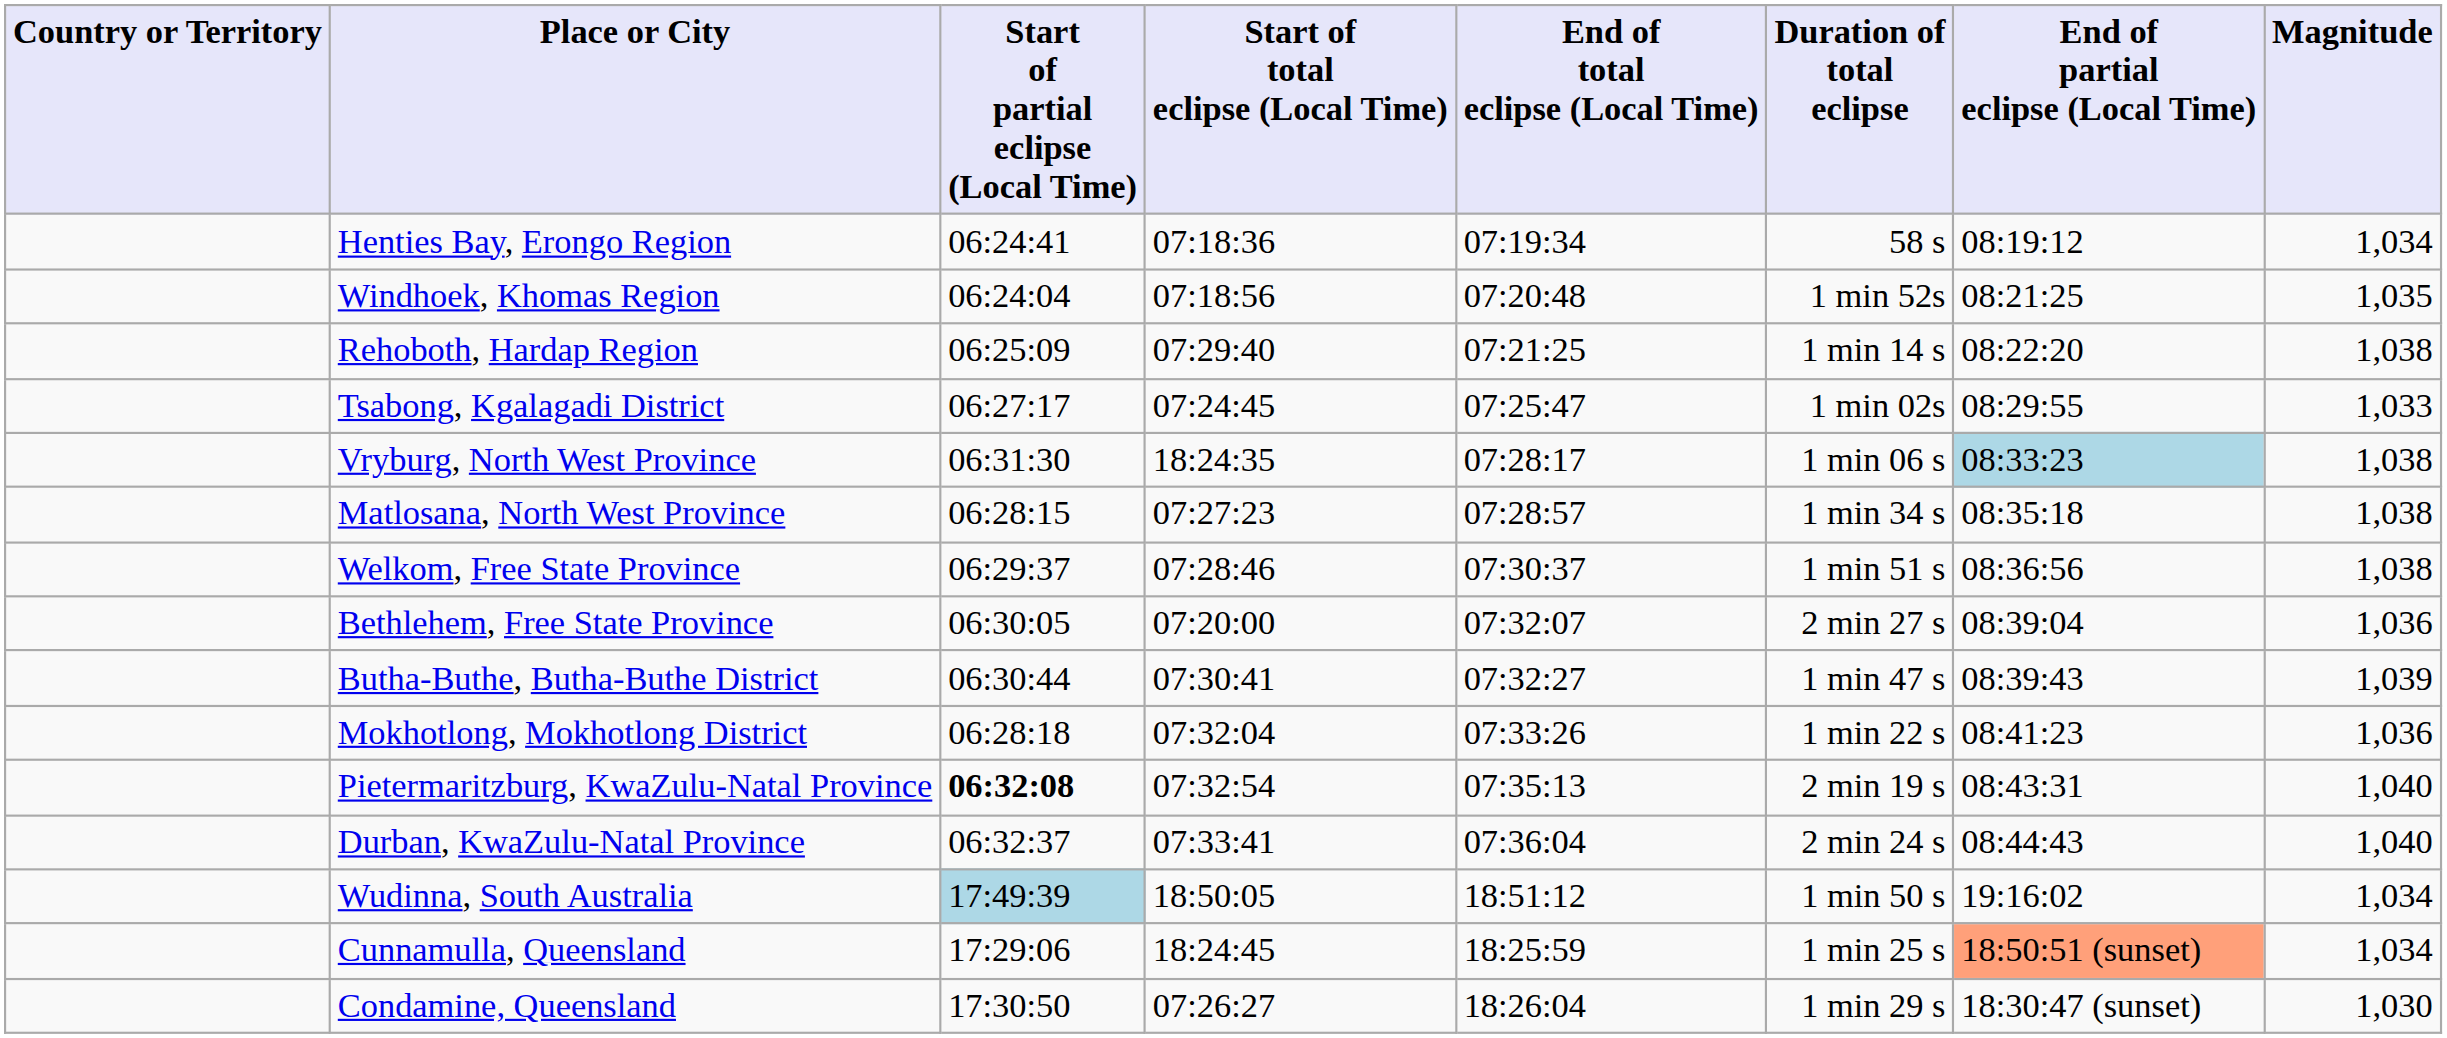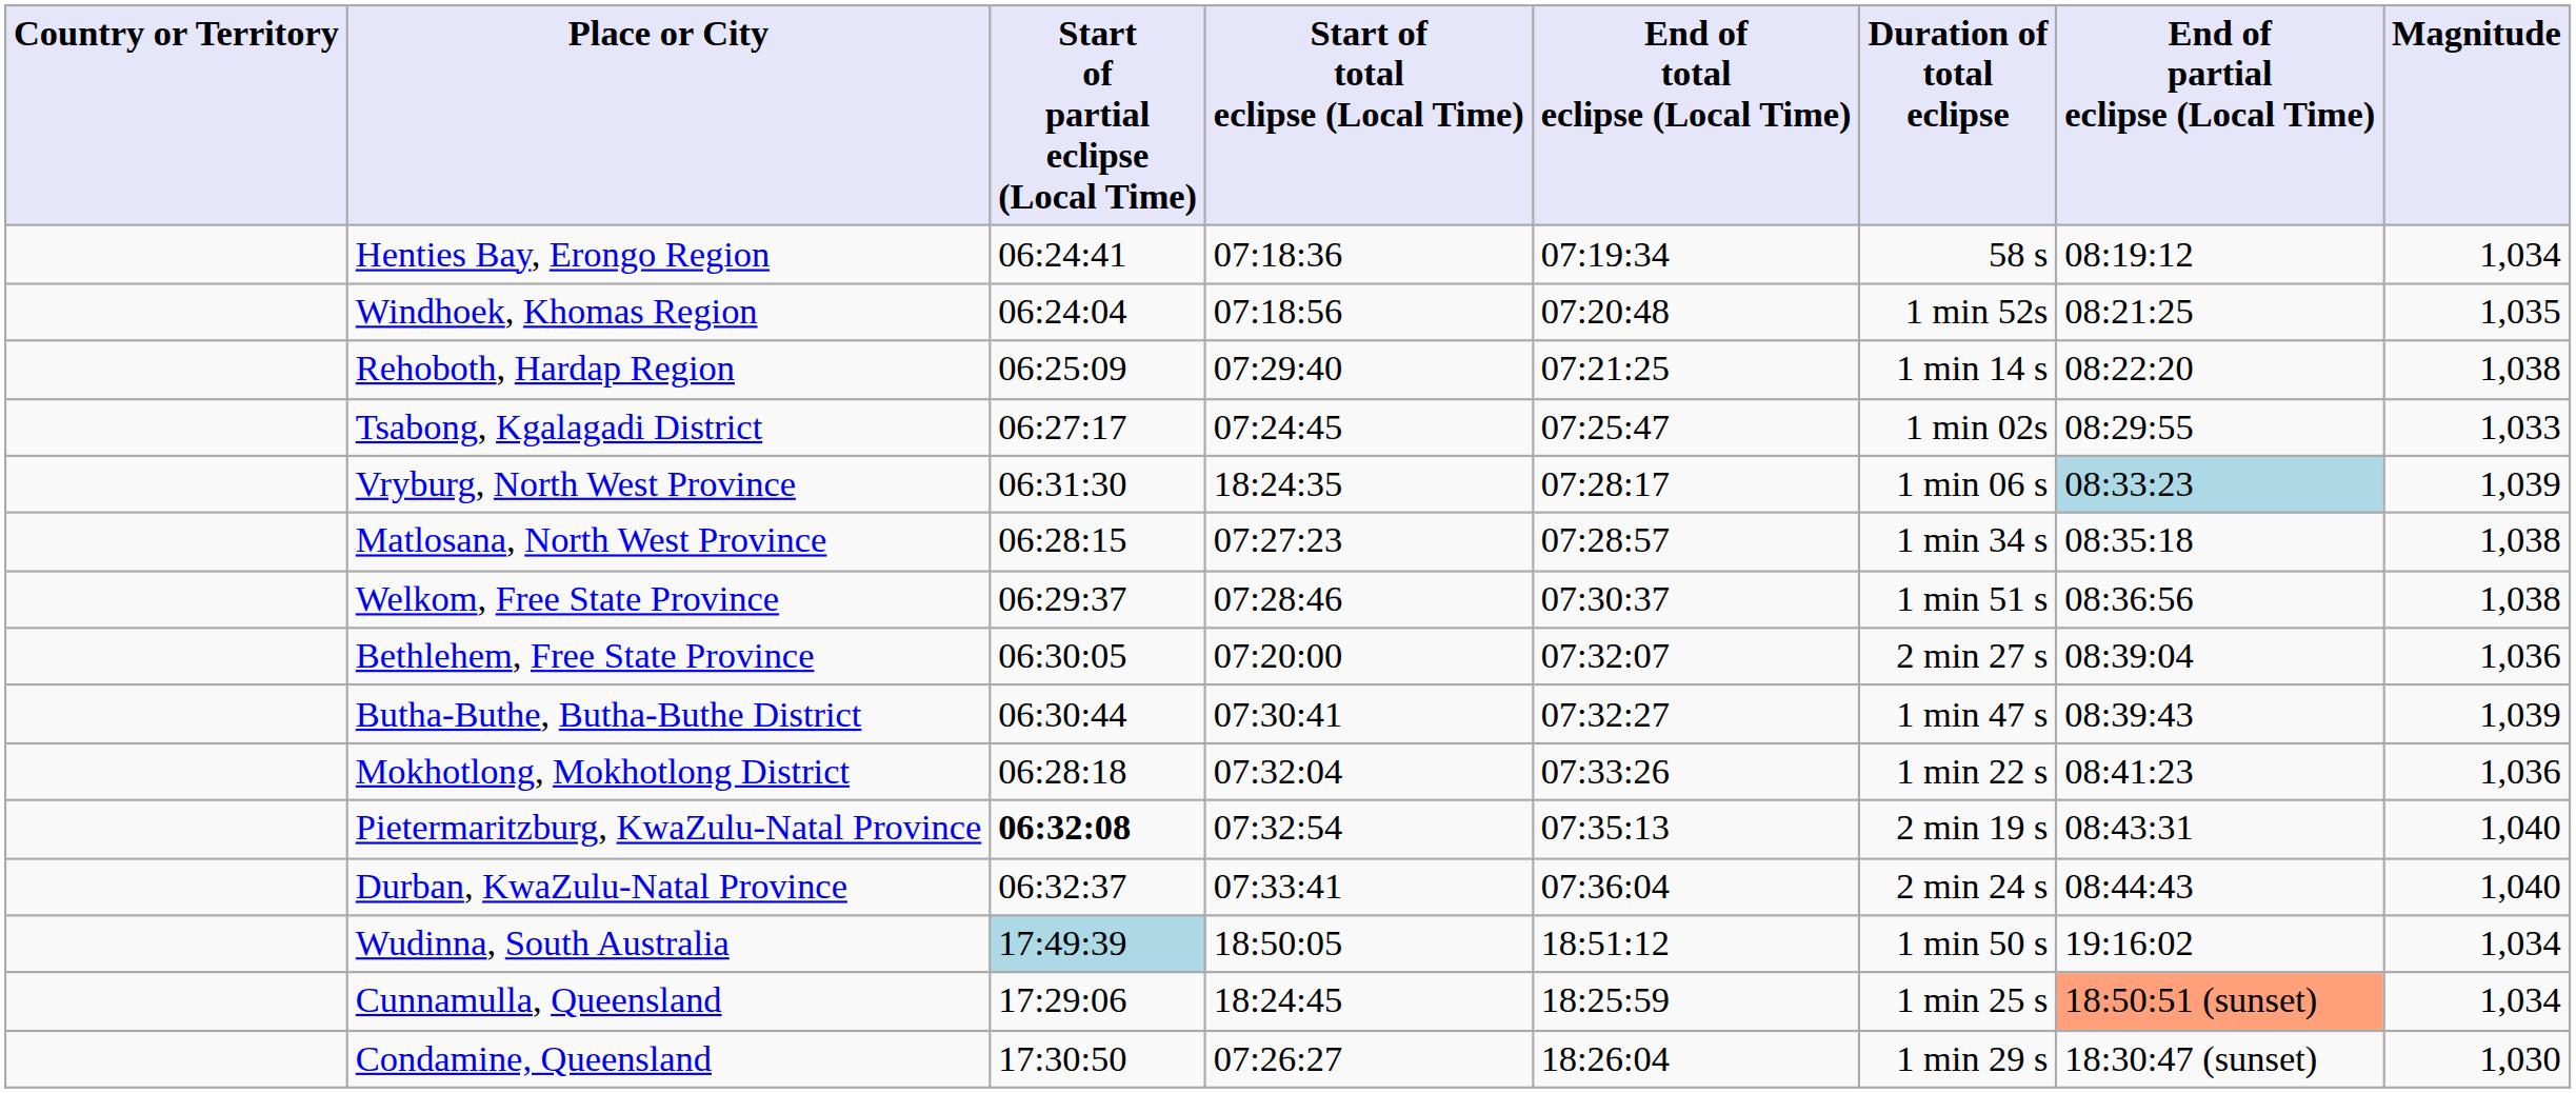Vryburg, North West Province | Magnitude: 1,038 -> 1,039
